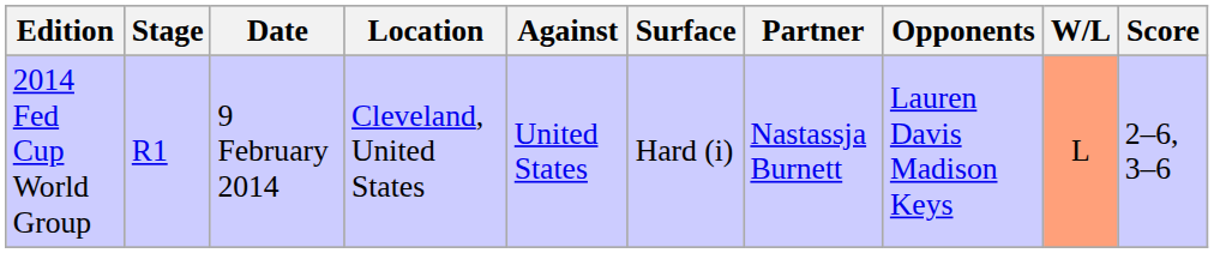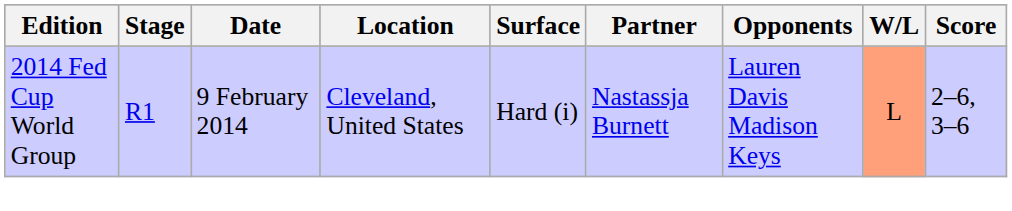- column: Against | United States
